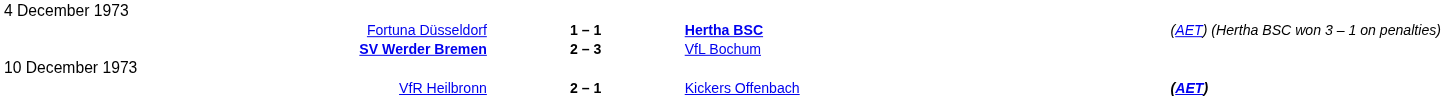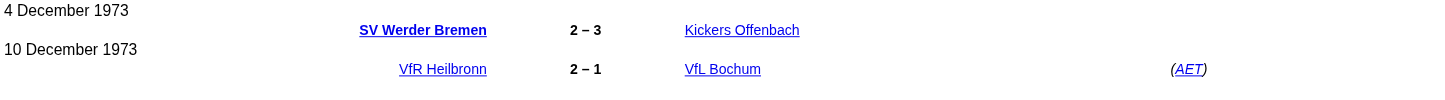- row: Fortuna Düsseldorf | 1 – 1 | Hertha BSC | (AET) (Hertha BSC won 3 – 1 on penalties)
SV Werder Bremen | column 3: VfL Bochum -> Kickers Offenbach
VfR Heilbronn | column 3: Kickers Offenbach -> VfL Bochum
VfR Heilbronn | column 4: bold -> normal
